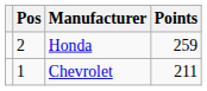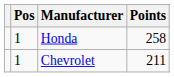Honda | Pos: 2 -> 1
Honda | Points: 259 -> 258
